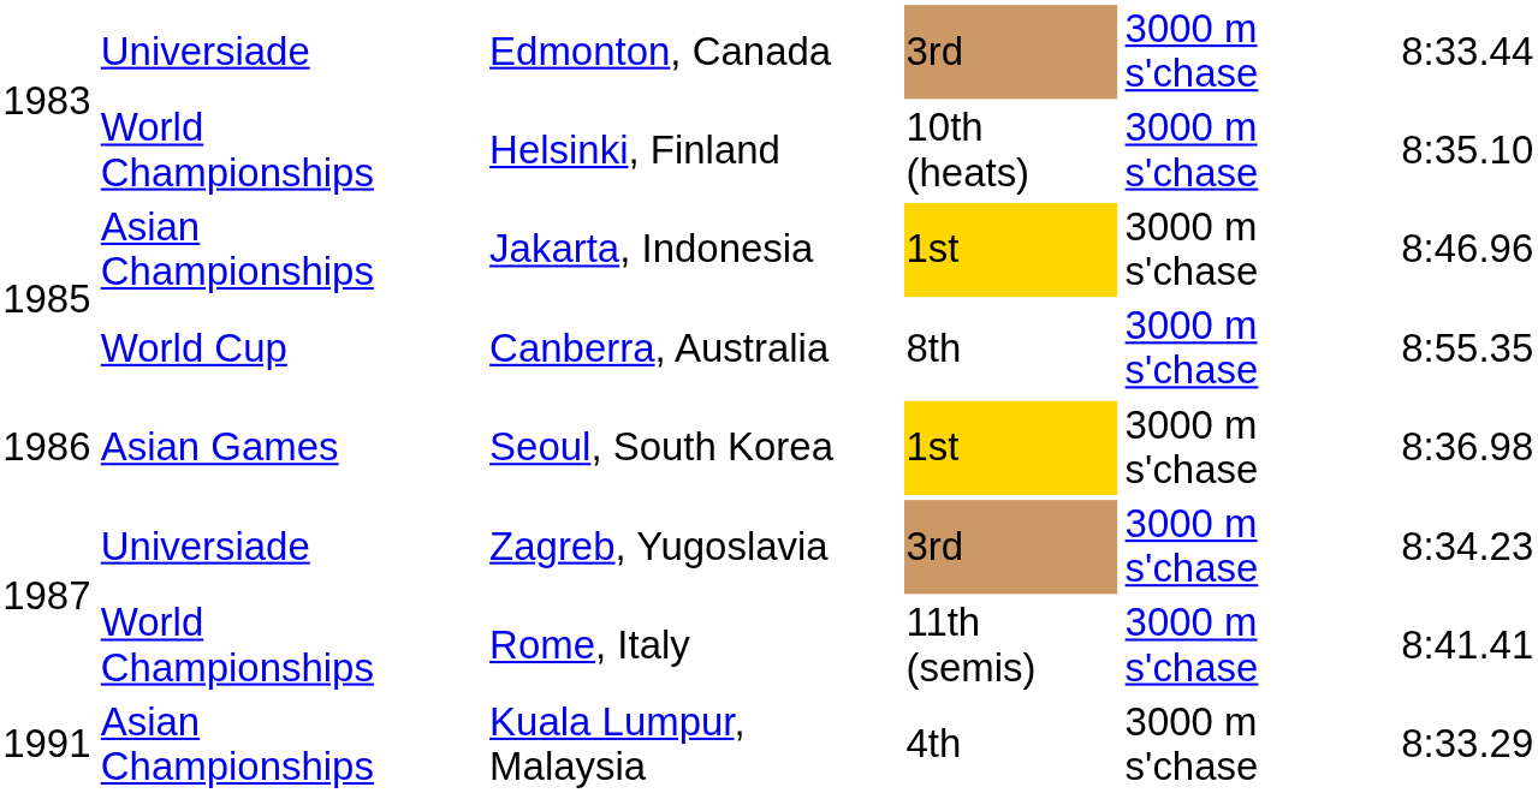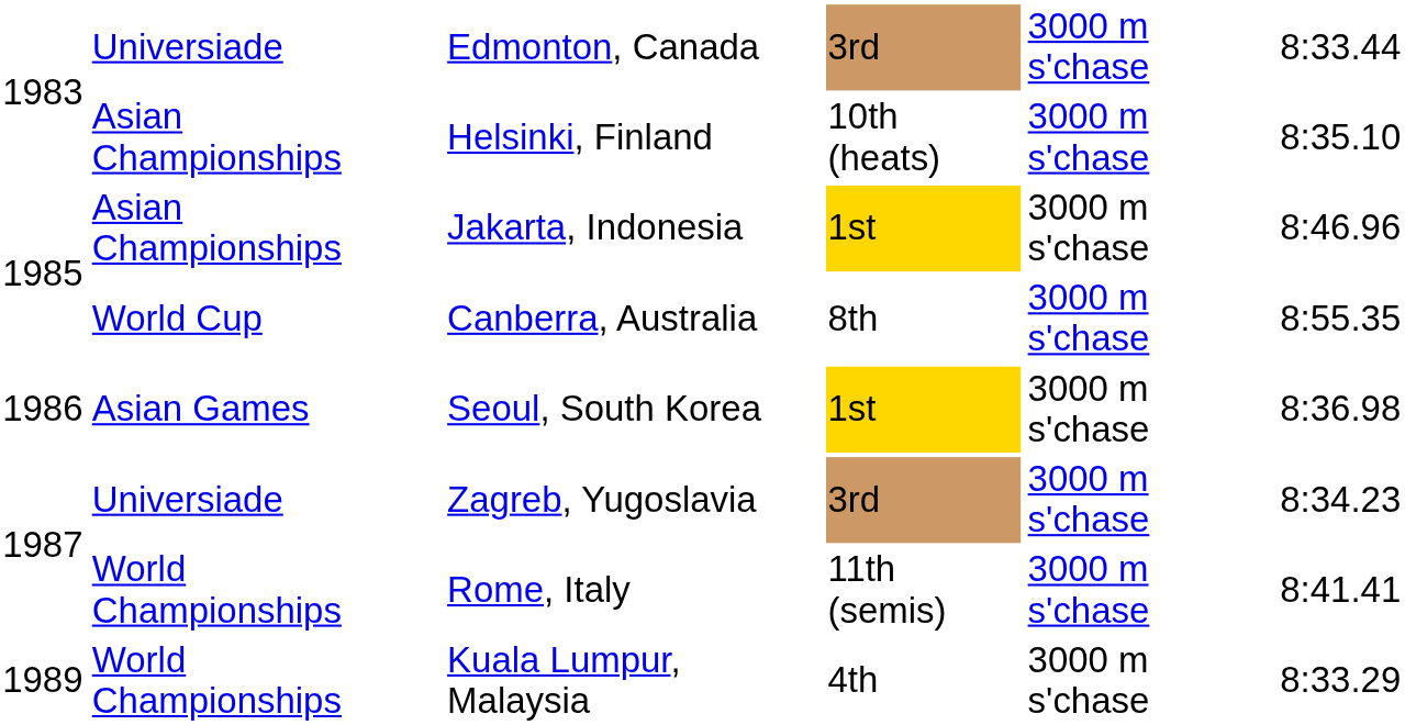Helsinki, Finland | column 2: World Championships -> Asian Championships
Kuala Lumpur, Malaysia | column 1: 1991 -> 1989
Kuala Lumpur, Malaysia | column 2: Asian Championships -> World Championships
